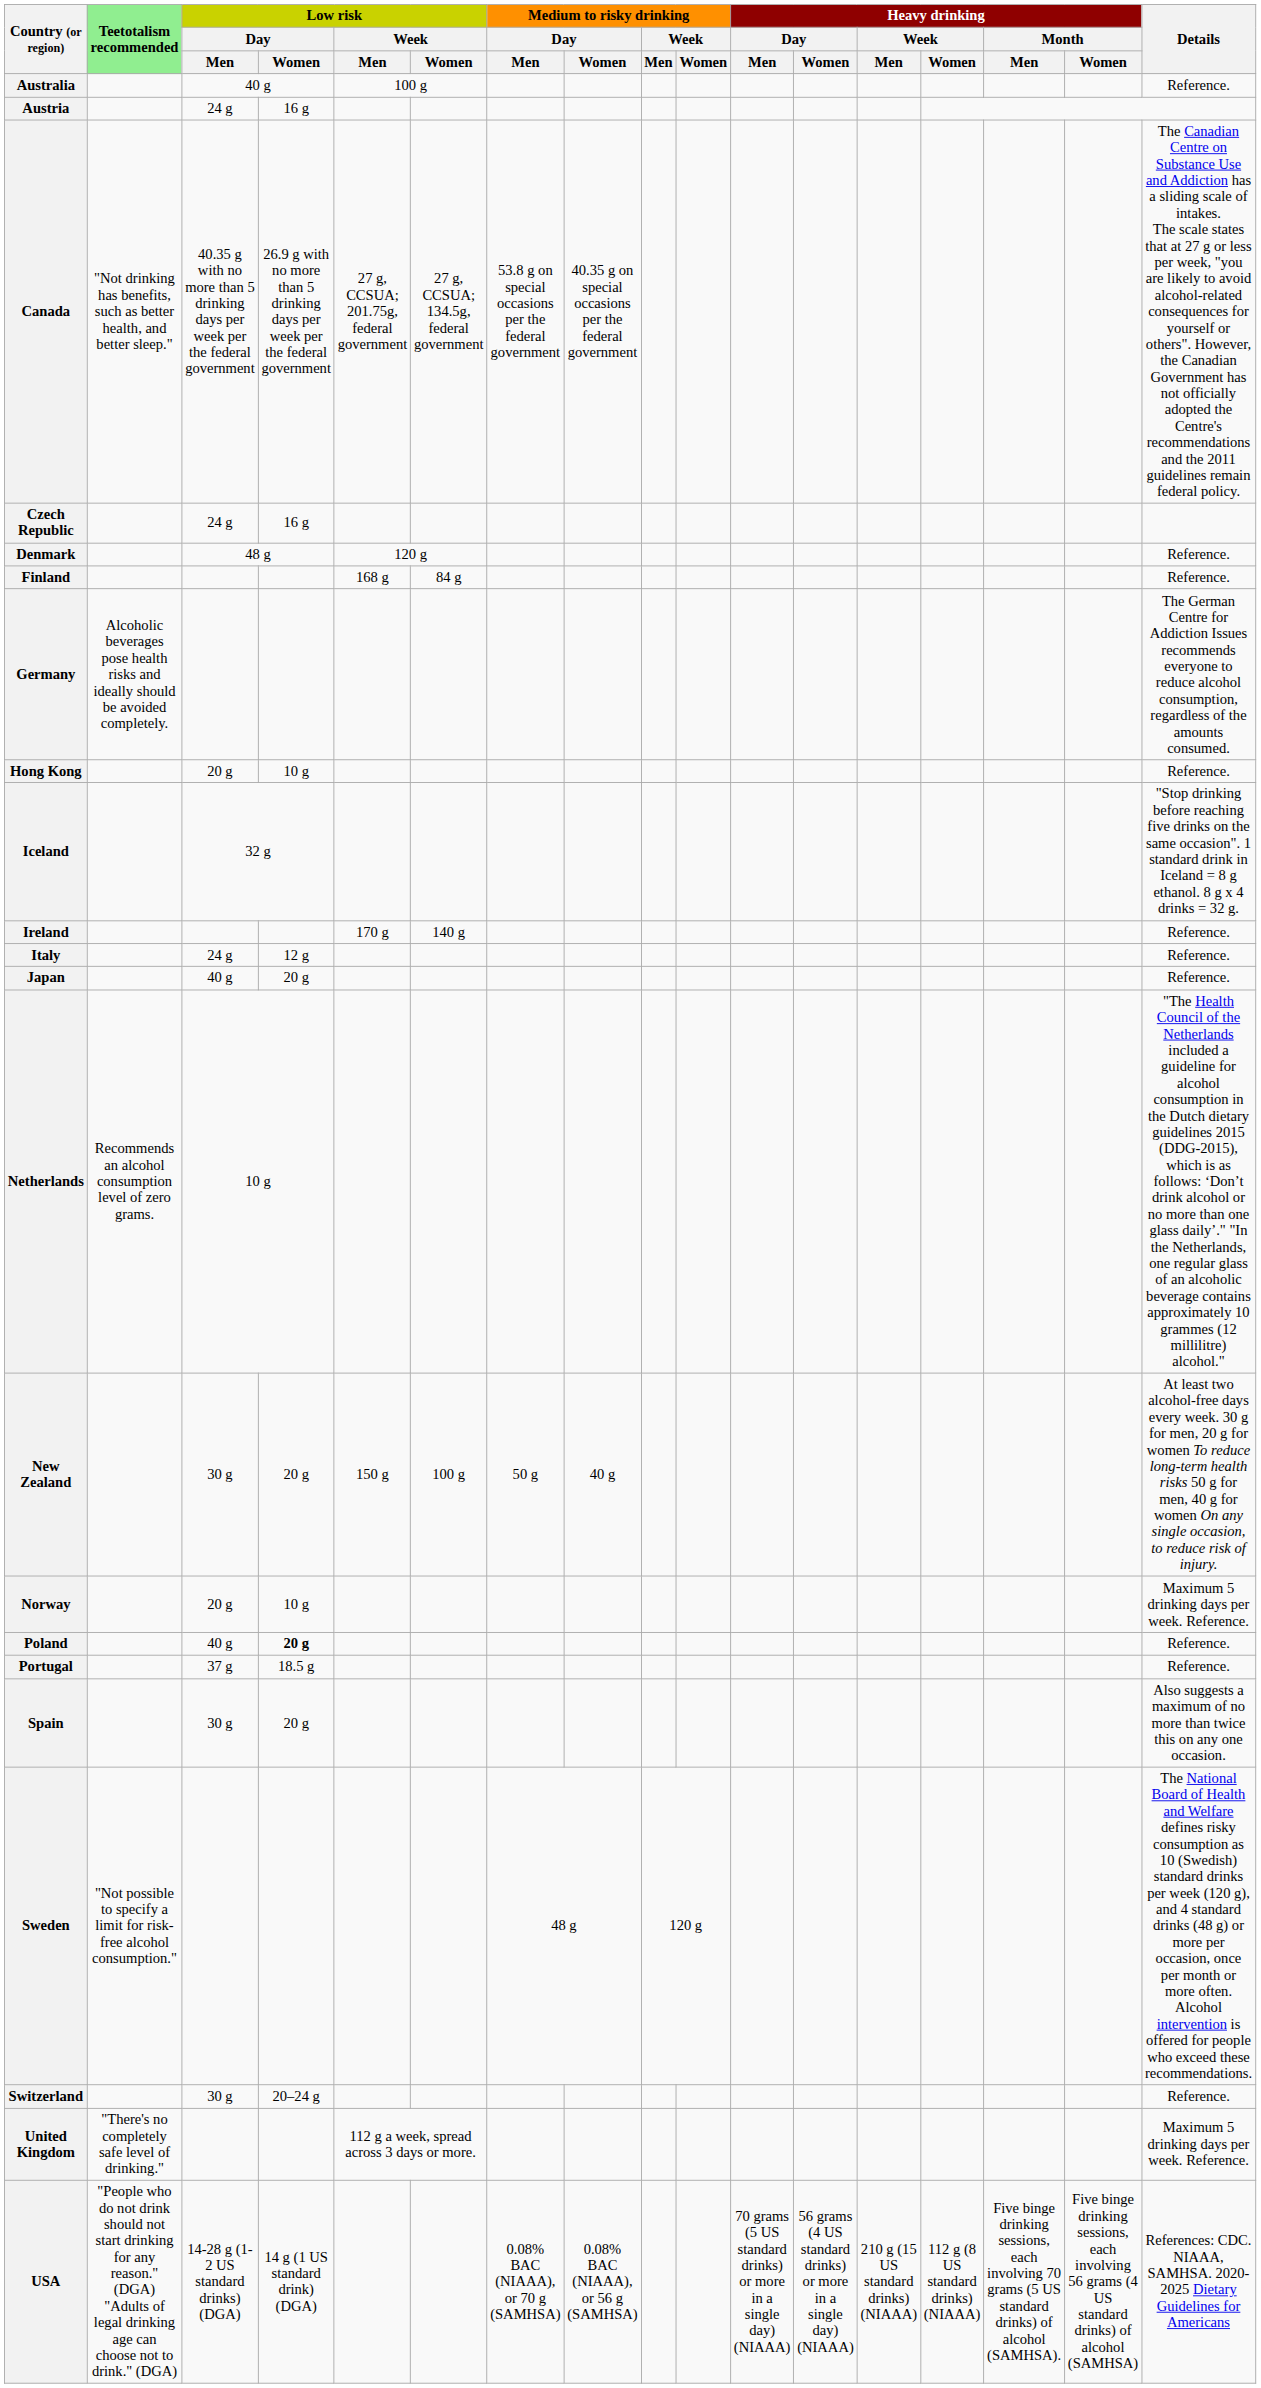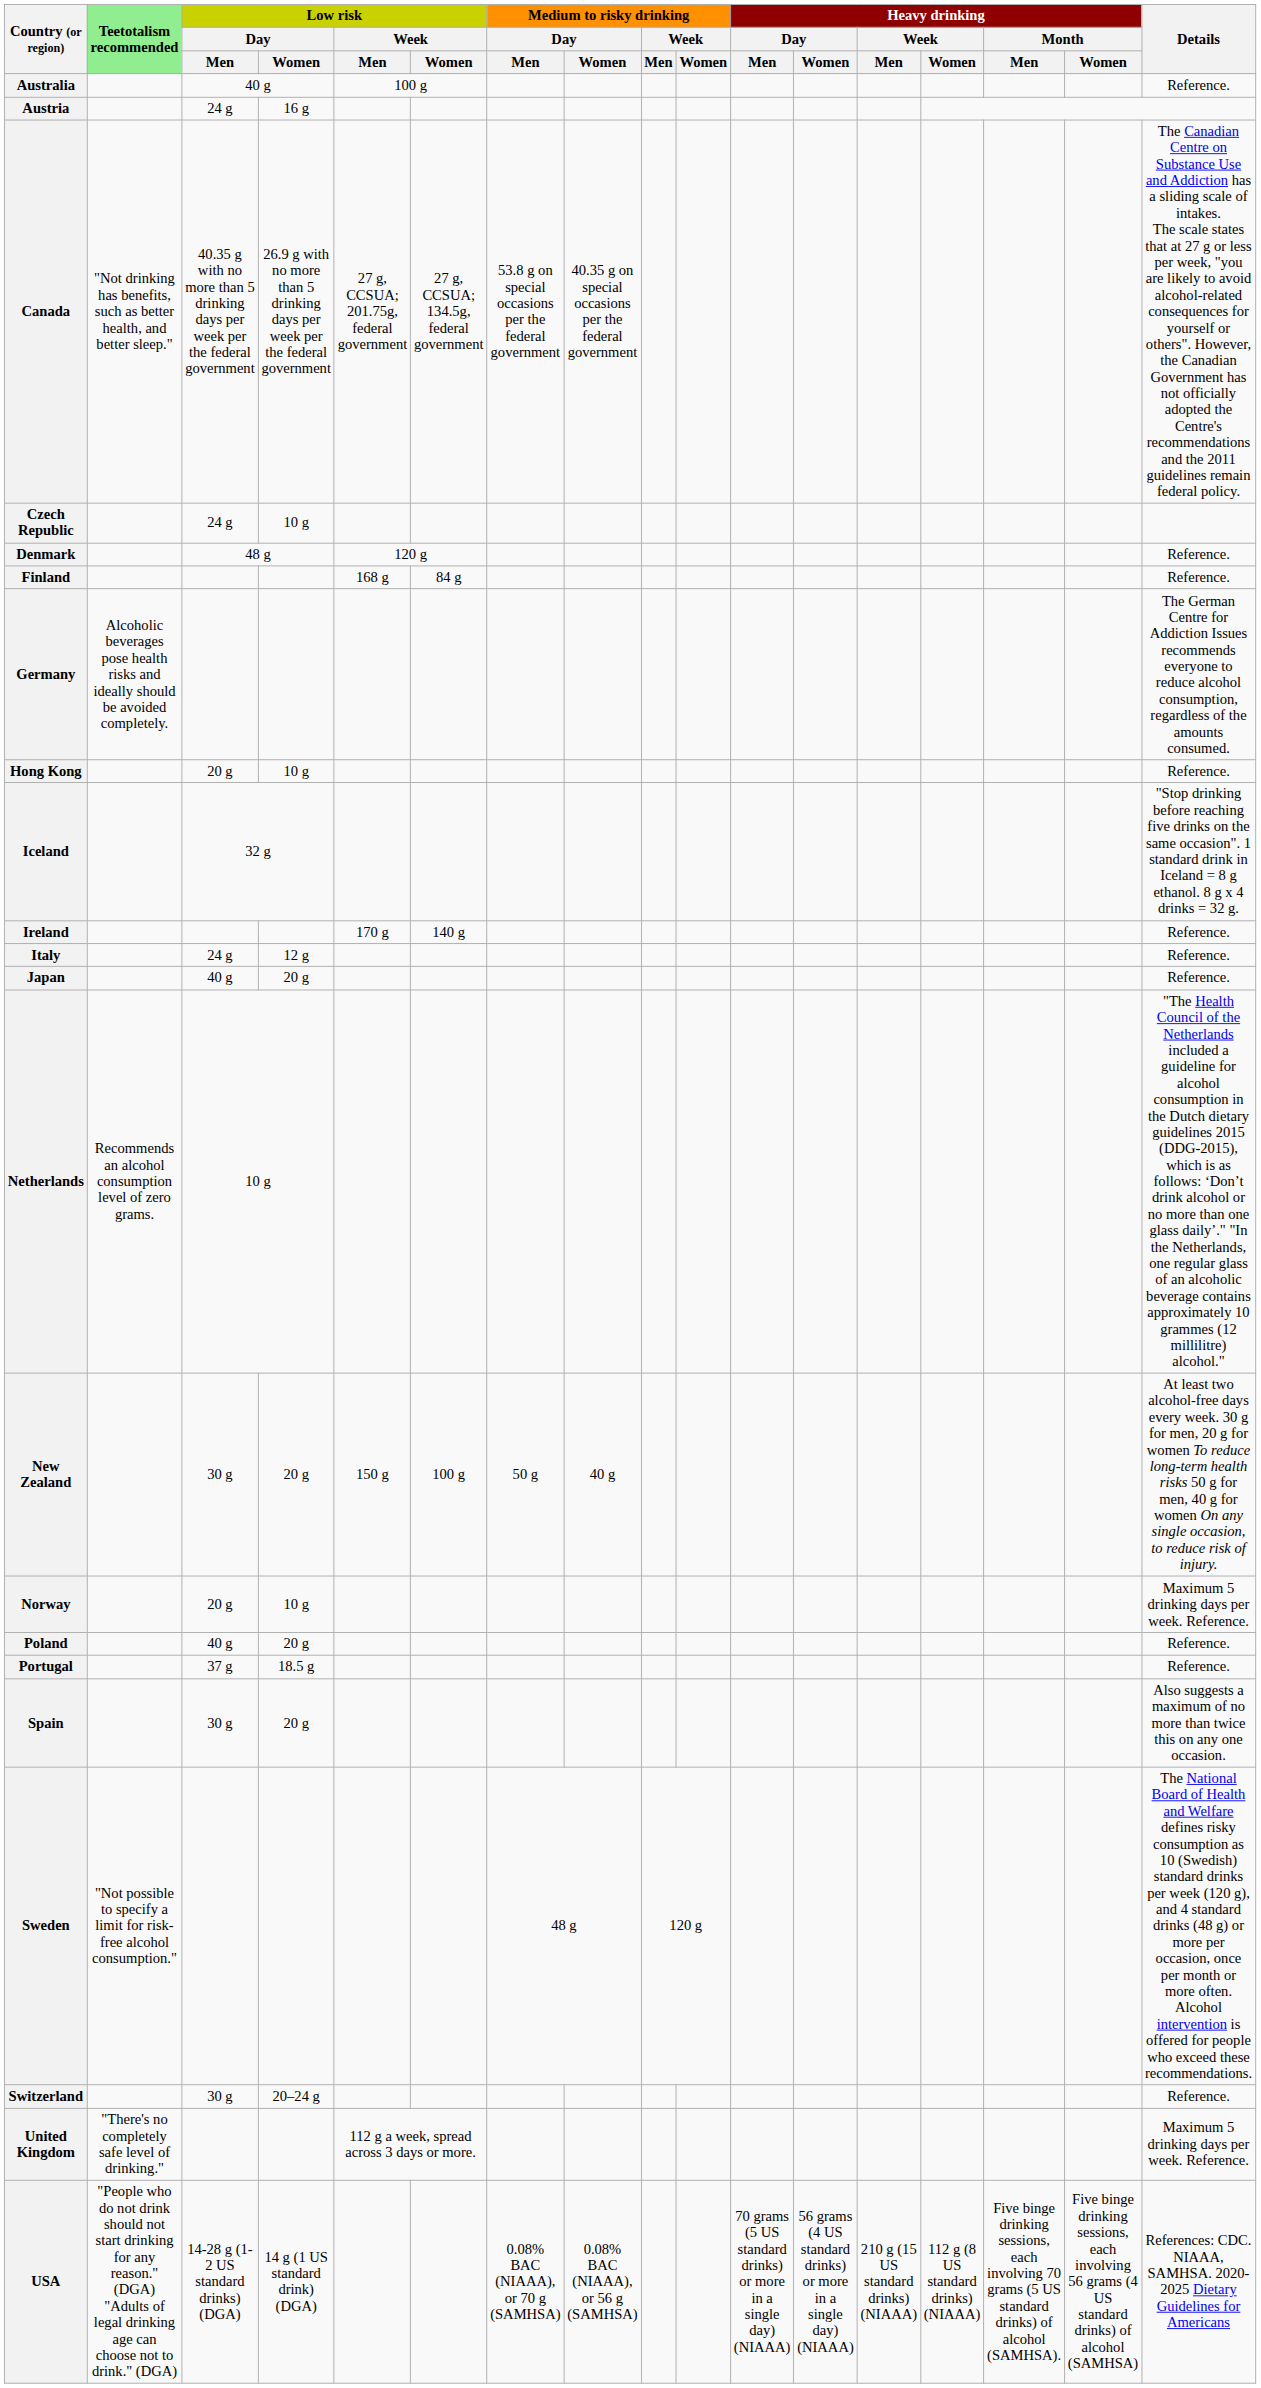Czech Republic | Low risk / Day / Women: 16 g -> 10 g
Poland | Low risk / Day / Women: bold -> normal
